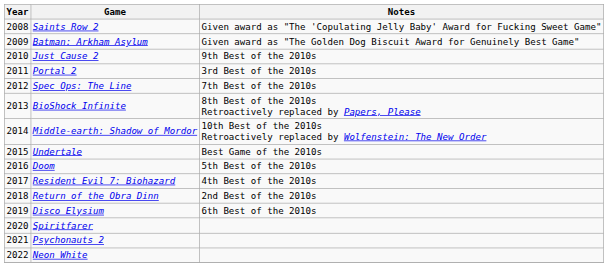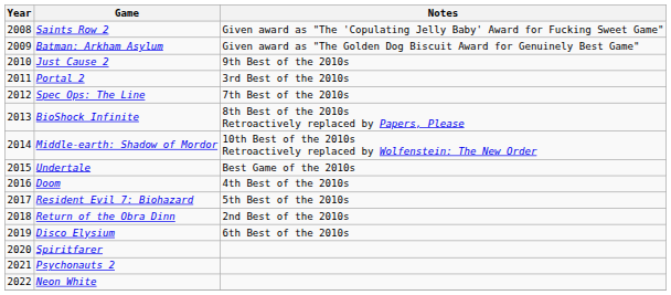Doom | Notes: 5th Best of the 2010s -> 4th Best of the 2010s
Resident Evil 7: Biohazard | Notes: 4th Best of the 2010s -> 5th Best of the 2010s
